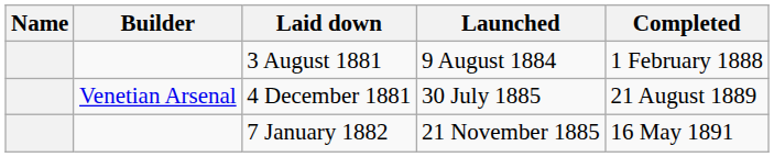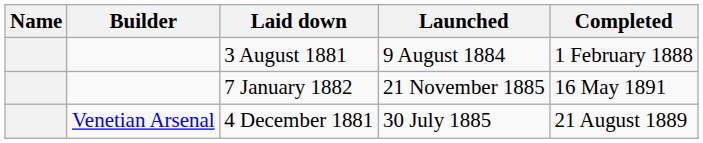rows swapped: 4 December 1881 <-> 7 January 1882
